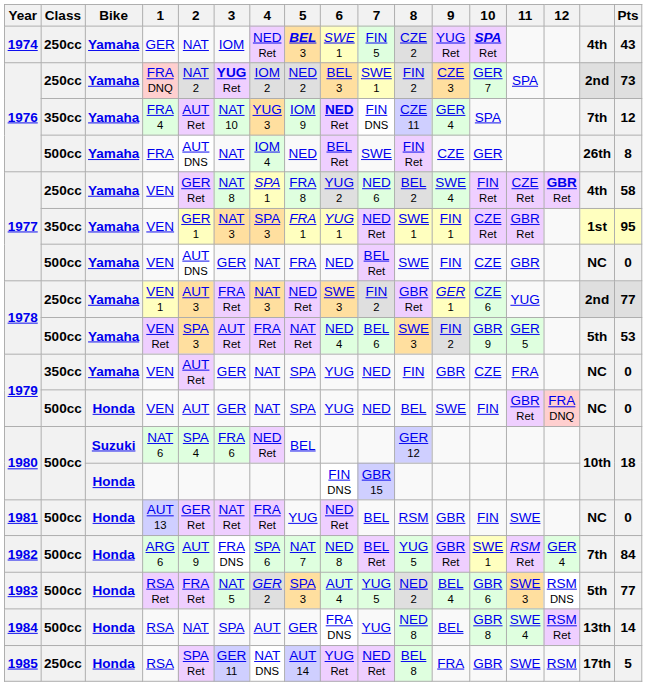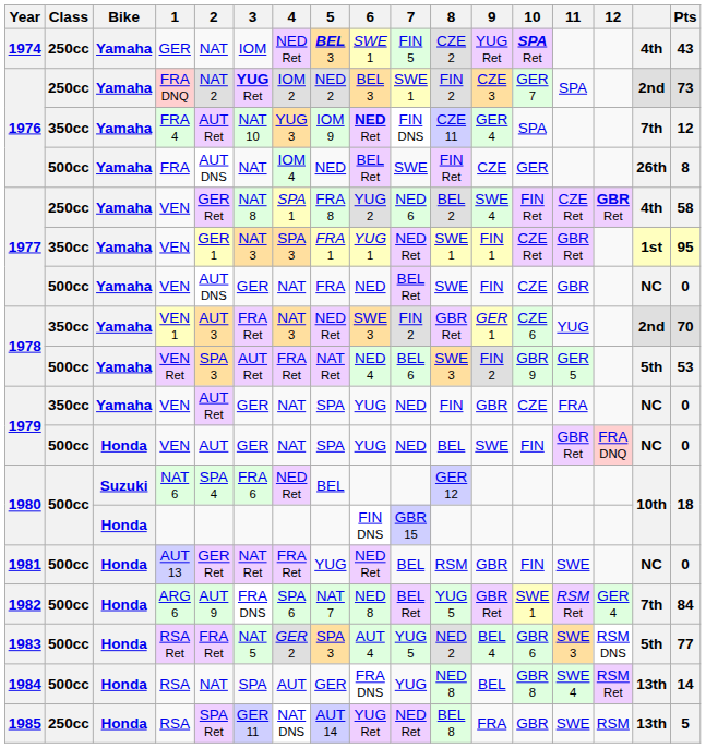VEN 1 | Class: 250cc -> 350cc
VEN 1 | Pts: 77 -> 70
1985 / RSA | column 16: 17th -> 13th
